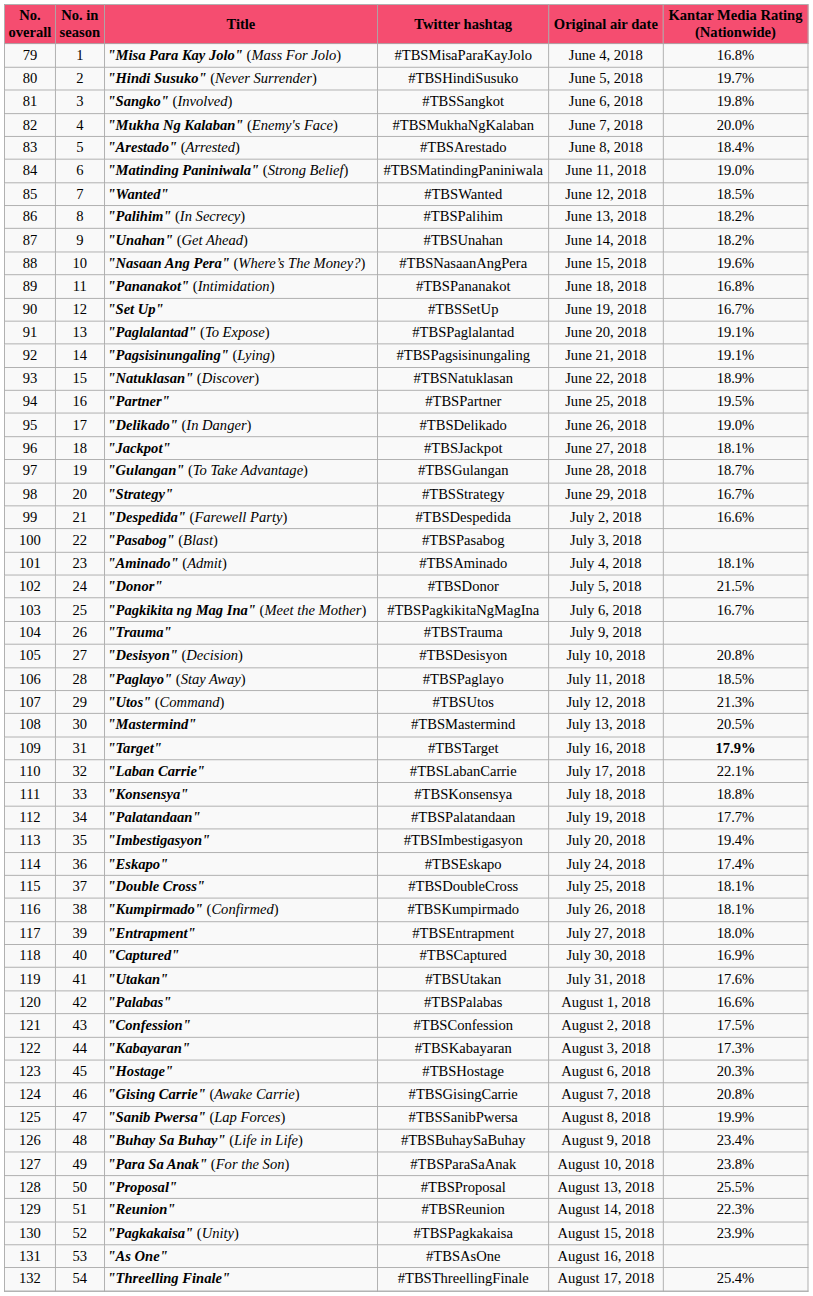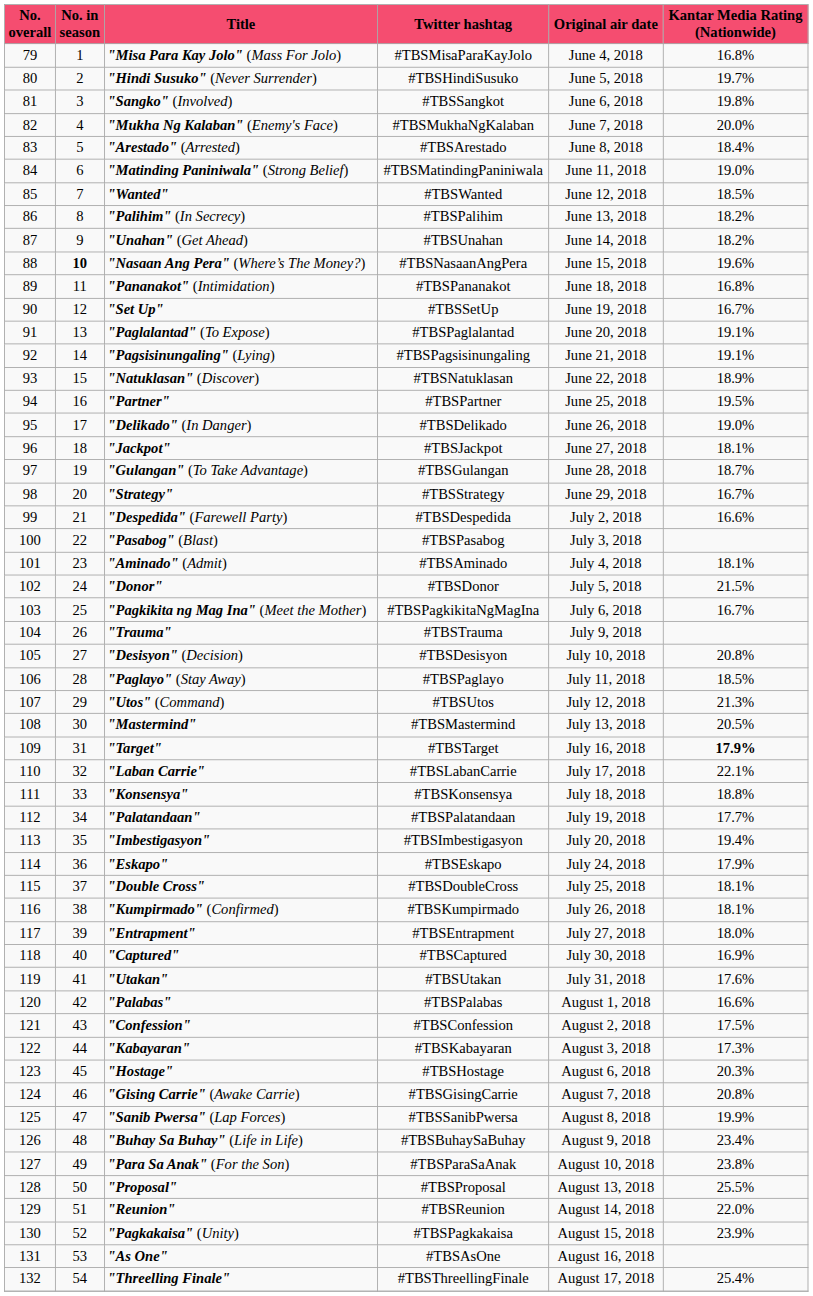"Nasaan Ang Pera" (Where’s The Money?) | No. in season: normal -> bold
"Eskapo" | Kantar Media Rating (Nationwide): 17.4% -> 17.9%
"Reunion" | Kantar Media Rating (Nationwide): 22.3% -> 22.0%
